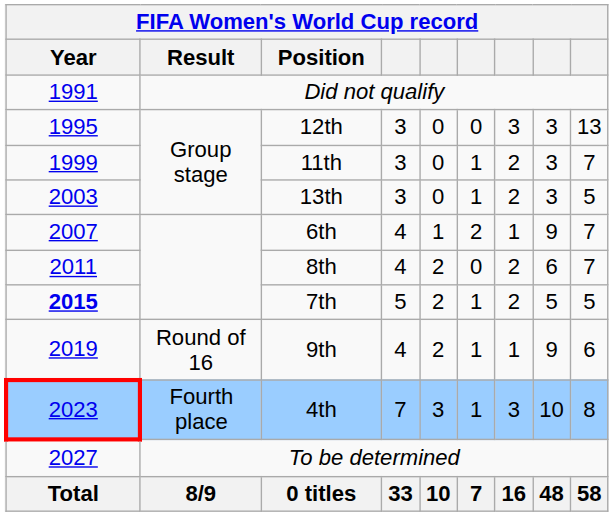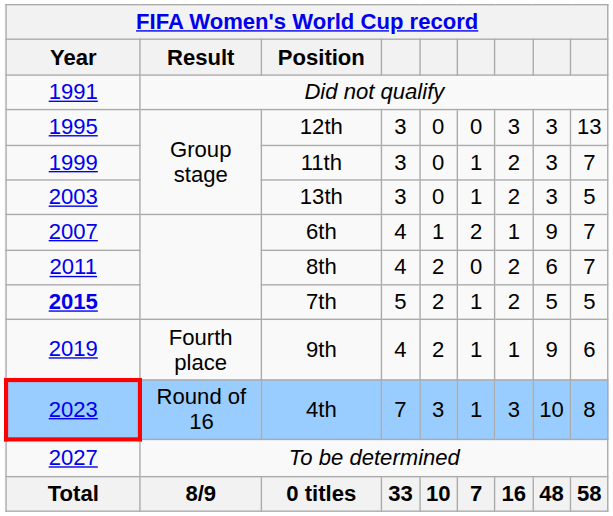9th | Result: Round of 16 -> Fourth place
4th | Result: Fourth place -> Round of 16
